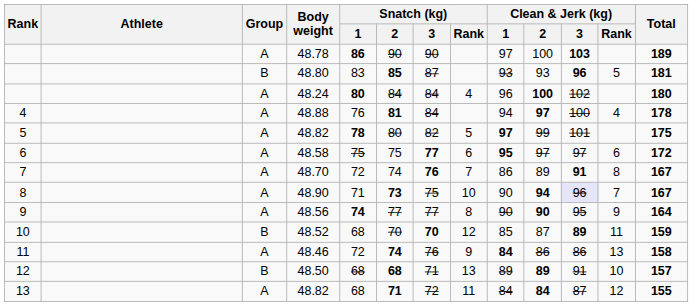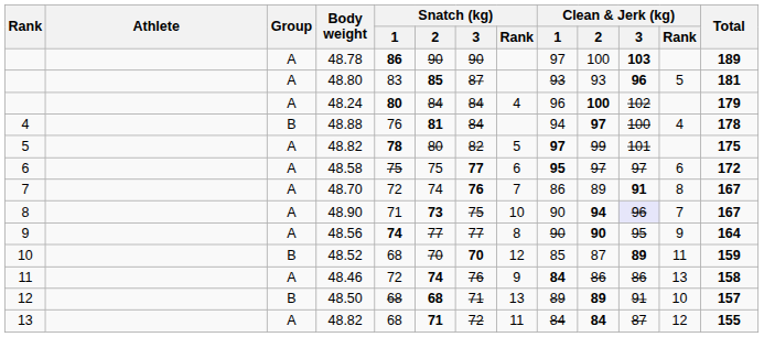48.80 | Group: B -> A
48.24 | Total: 180 -> 179
48.88 | Group: A -> B
